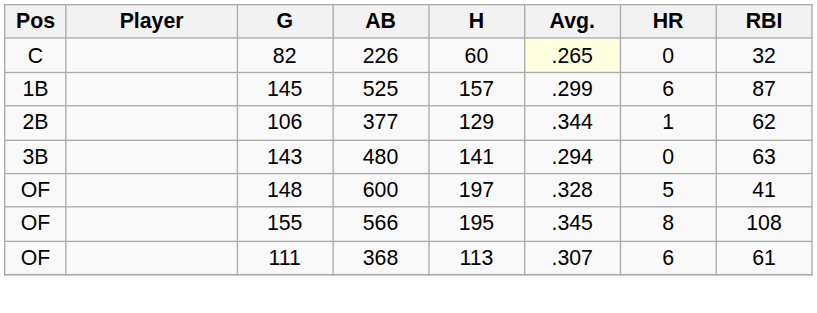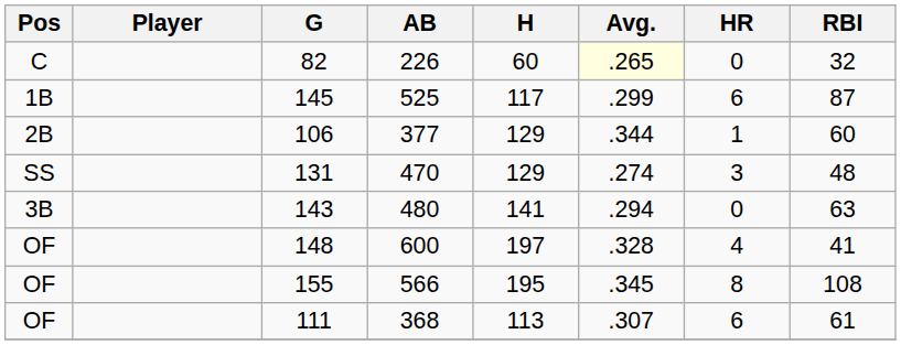145 | H: 157 -> 117
106 | RBI: 62 -> 60
+ row: SS | 131 | 470 | 129 | .274 | 3 | 48
148 | HR: 5 -> 4
